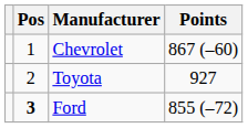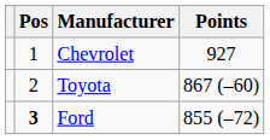Chevrolet | Points: 867 (–60) -> 927
Toyota | Points: 927 -> 867 (–60)
